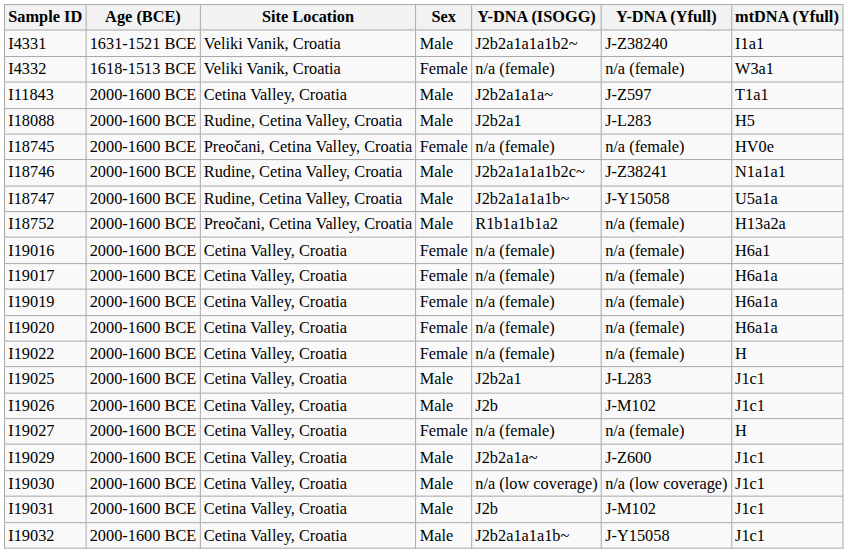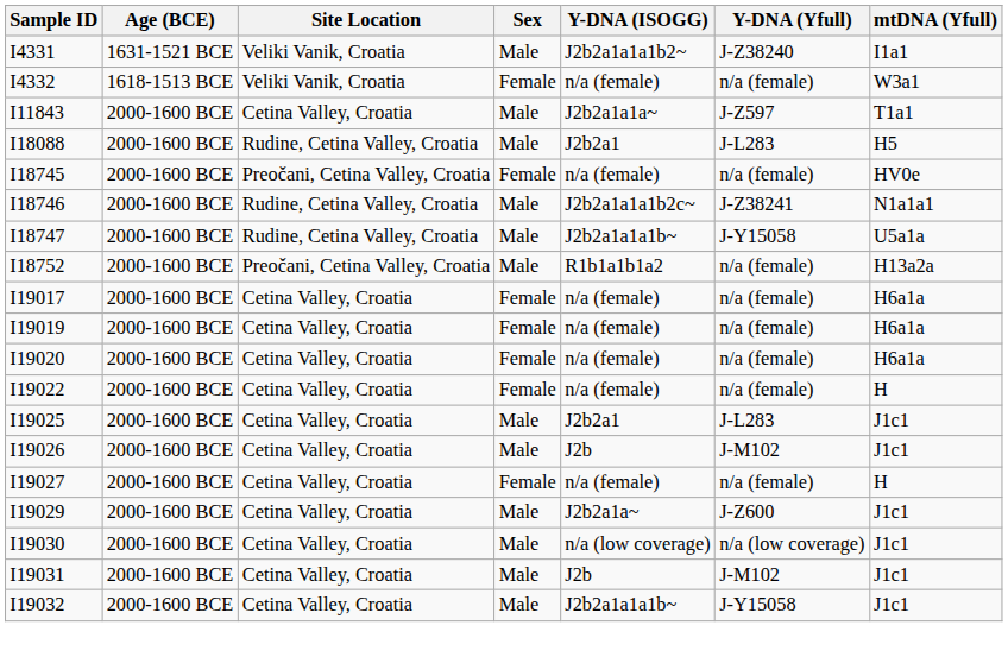- row: I19016 | 2000-1600 BCE | Cetina Valley, Croatia | Female | n/a (female) | n/a (female) | H6a1
